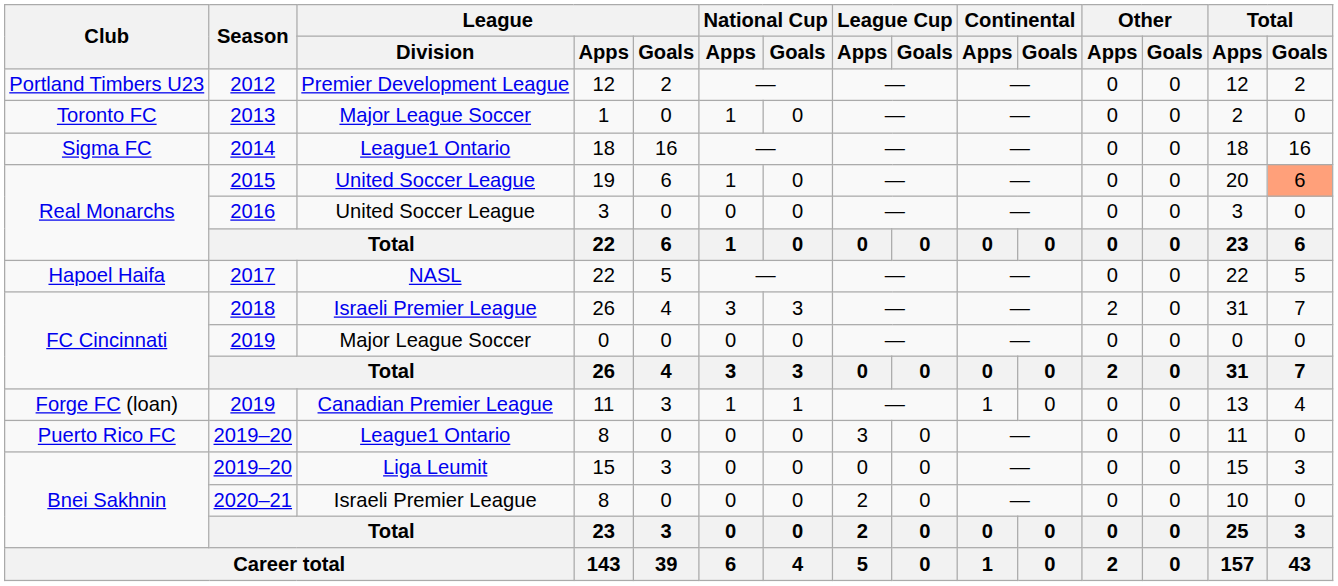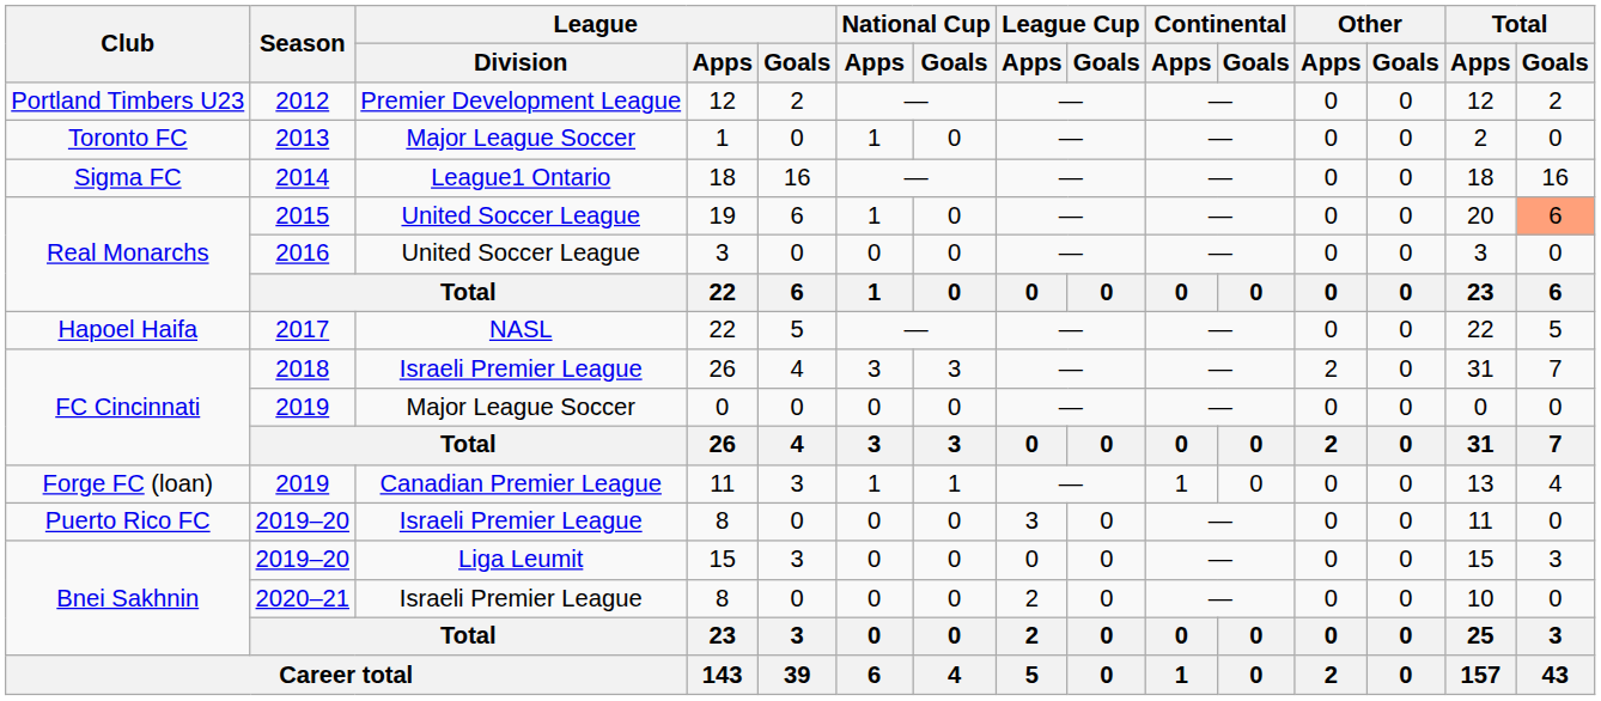2019–20 / 8 | League / Division: League1 Ontario -> Israeli Premier League
